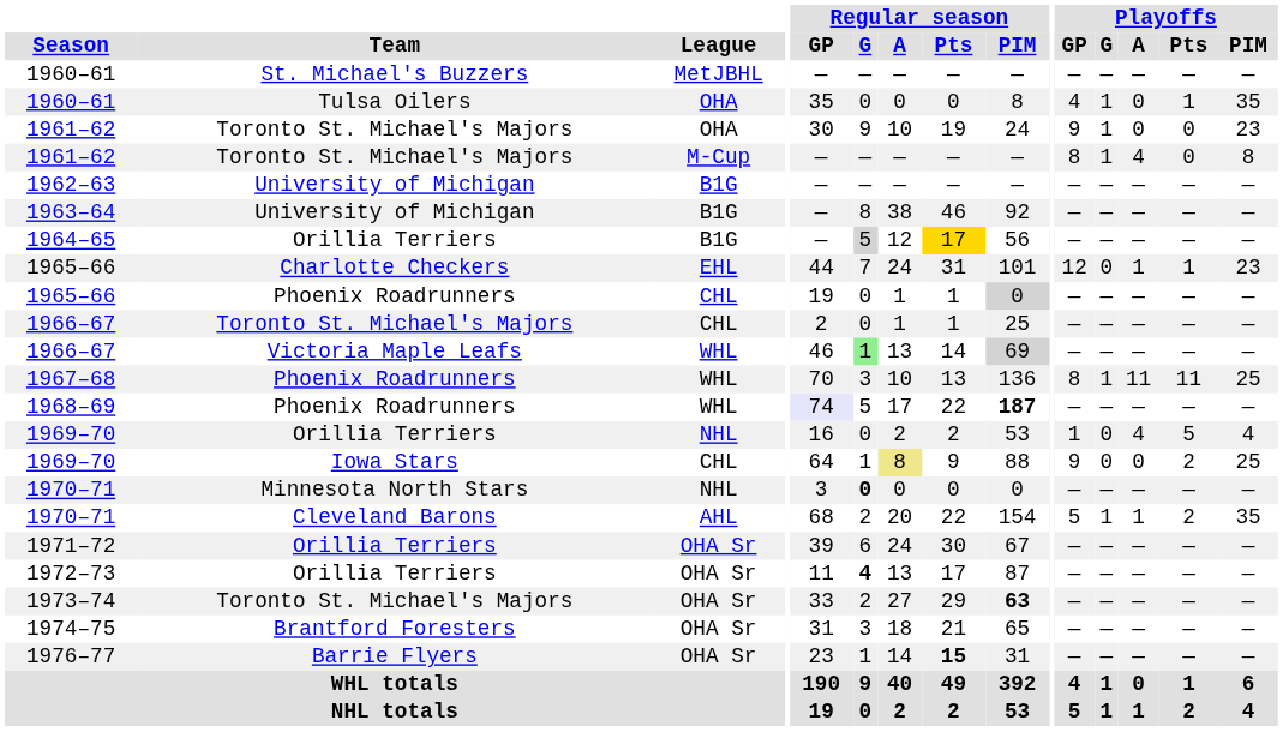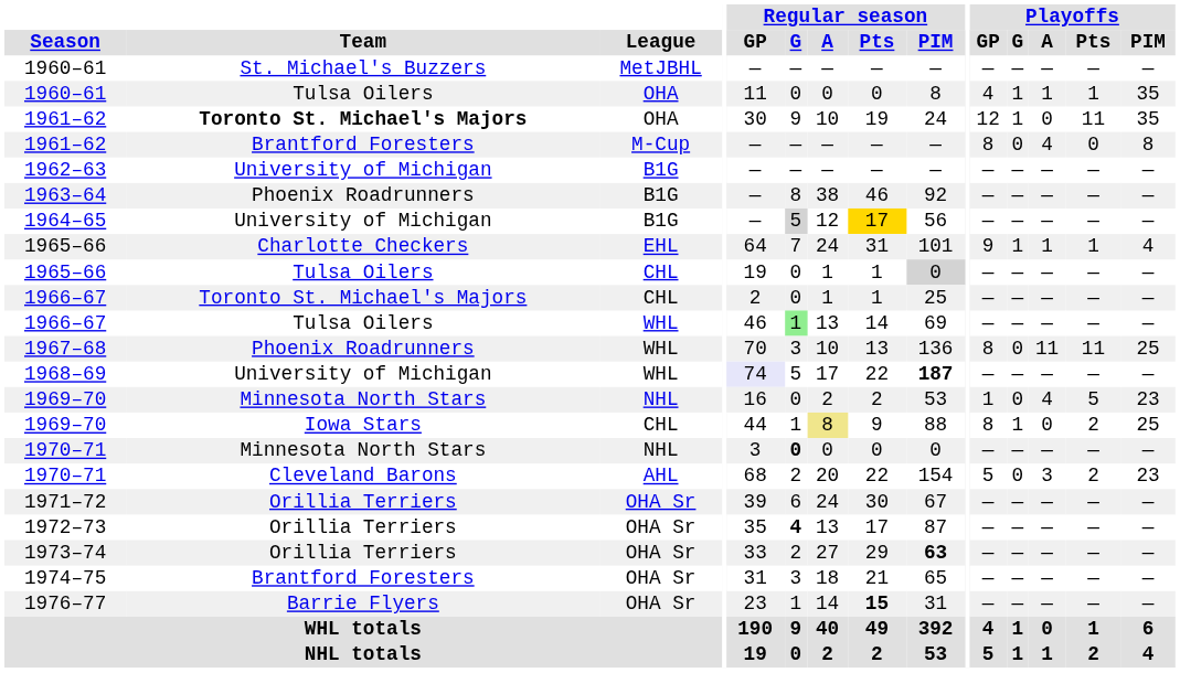1960–61 / OHA | Regular season / GP: 35 -> 11
1960–61 / OHA | Playoffs / A: 0 -> 1
1961–62 / OHA | Team: normal -> bold
1961–62 / OHA | Playoffs / GP: 9 -> 12
1961–62 / OHA | Playoffs / Pts: 0 -> 11
1961–62 / OHA | Playoffs / PIM: 23 -> 35
1961–62 / M-Cup | Team: Toronto St. Michael's Majors -> Brantford Foresters
1961–62 / M-Cup | Playoffs / G: 1 -> 0
1963–64 | Team: University of Michigan -> Phoenix Roadrunners
1964–65 | Team: Orillia Terriers -> University of Michigan
1965–66 / EHL | Regular season / GP: 44 -> 64
1965–66 / EHL | Playoffs / GP: 12 -> 9
1965–66 / EHL | Playoffs / G: 0 -> 1
1965–66 / EHL | Playoffs / PIM: 23 -> 4
1965–66 / CHL | Team: Phoenix Roadrunners -> Tulsa Oilers
1966–67 / WHL | Team: Victoria Maple Leafs -> Tulsa Oilers
1966–67 / WHL | Regular season / PIM: lightgrey background -> no background
1967–68 | Playoffs / G: 1 -> 0
1968–69 | Team: Phoenix Roadrunners -> University of Michigan
1969–70 / NHL | Team: Orillia Terriers -> Minnesota North Stars
1969–70 / NHL | Playoffs / PIM: 4 -> 23
1969–70 / CHL | Regular season / GP: 64 -> 44
1969–70 / CHL | Playoffs / GP: 9 -> 8
1969–70 / CHL | Playoffs / G: 0 -> 1
1970–71 / AHL | Playoffs / G: 1 -> 0
1970–71 / AHL | Playoffs / A: 1 -> 3
1970–71 / AHL | Playoffs / PIM: 35 -> 23
1972–73 | Regular season / GP: 11 -> 35
1973–74 | Team: Toronto St. Michael's Majors -> Orillia Terriers
